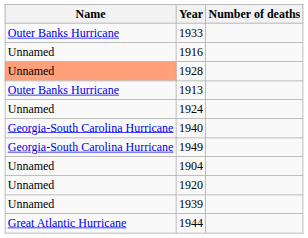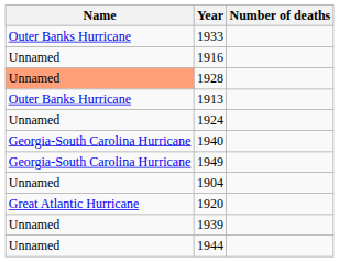1920 | Name: Unnamed -> Great Atlantic Hurricane
1944 | Name: Great Atlantic Hurricane -> Unnamed
